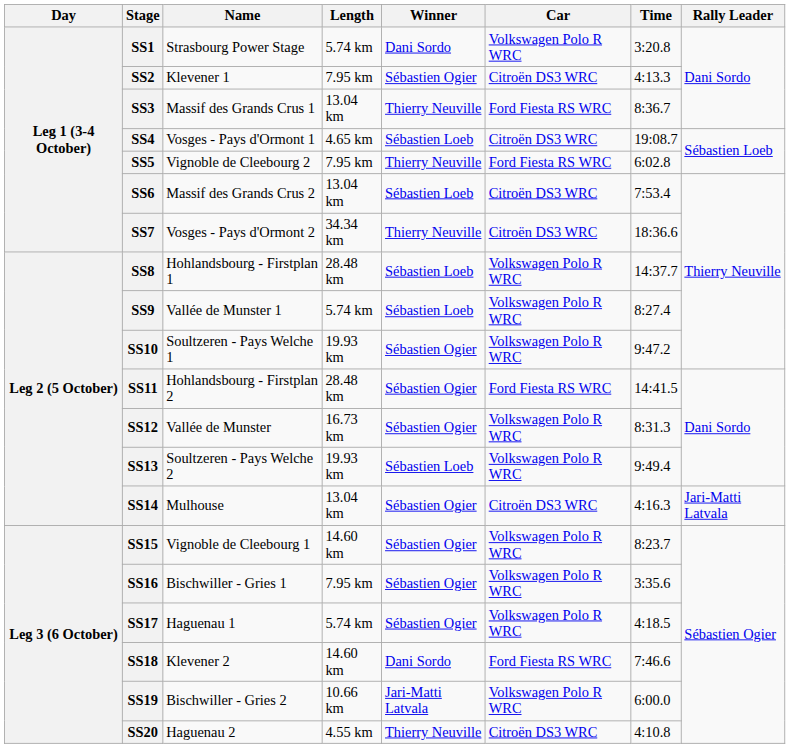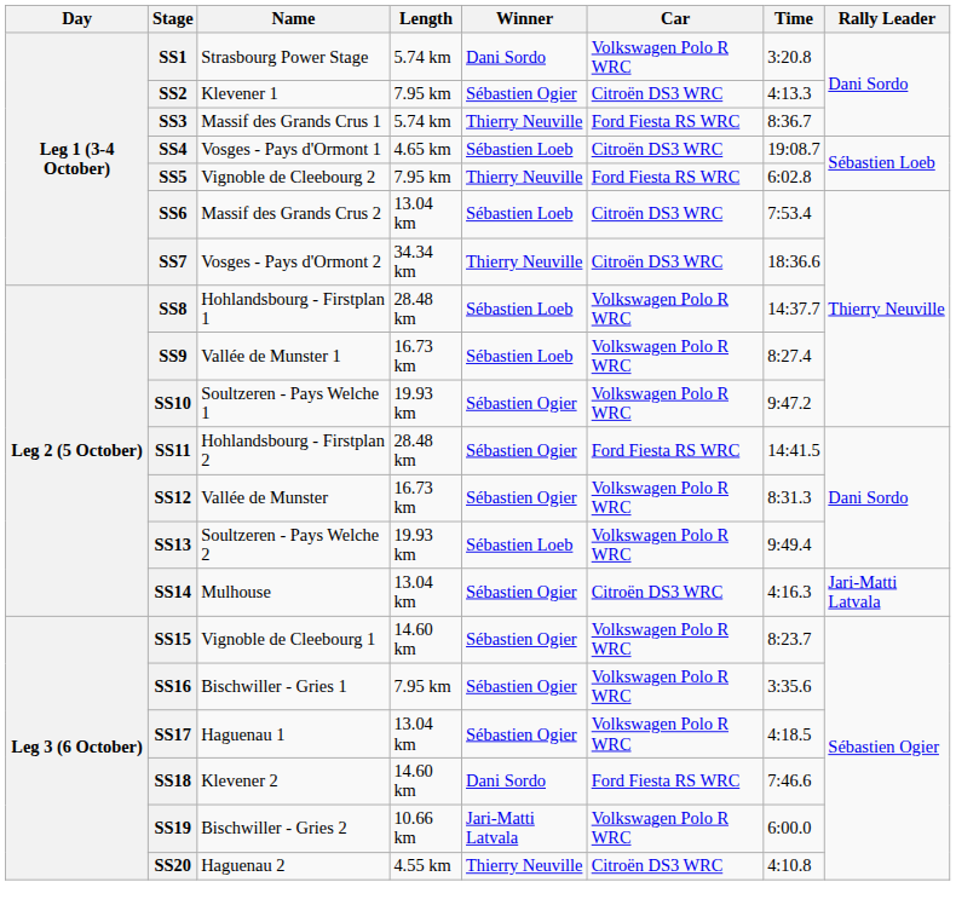SS3 | Length: 13.04 km -> 5.74 km
SS9 | Length: 5.74 km -> 16.73 km
SS17 | Length: 5.74 km -> 13.04 km
